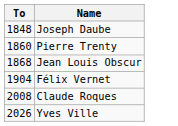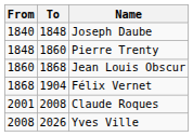+ column: From | 1840 | 1848 | 1860 | 1868 | 2001 | 2008
